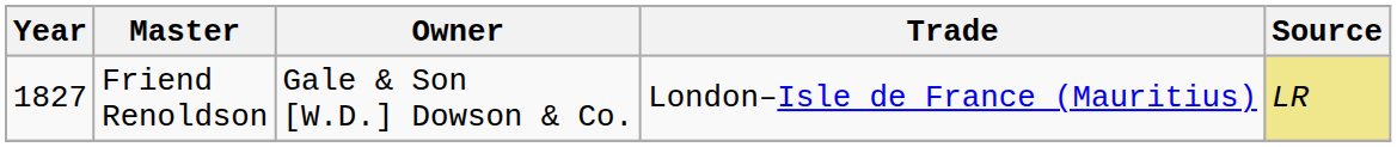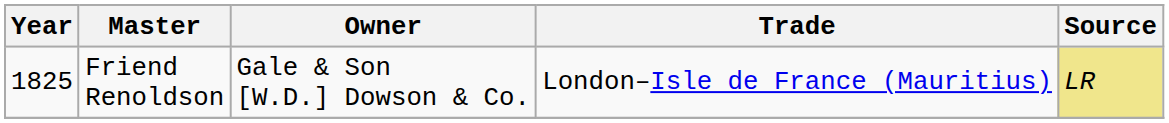Friend Renoldson | Year: 1827 -> 1825
